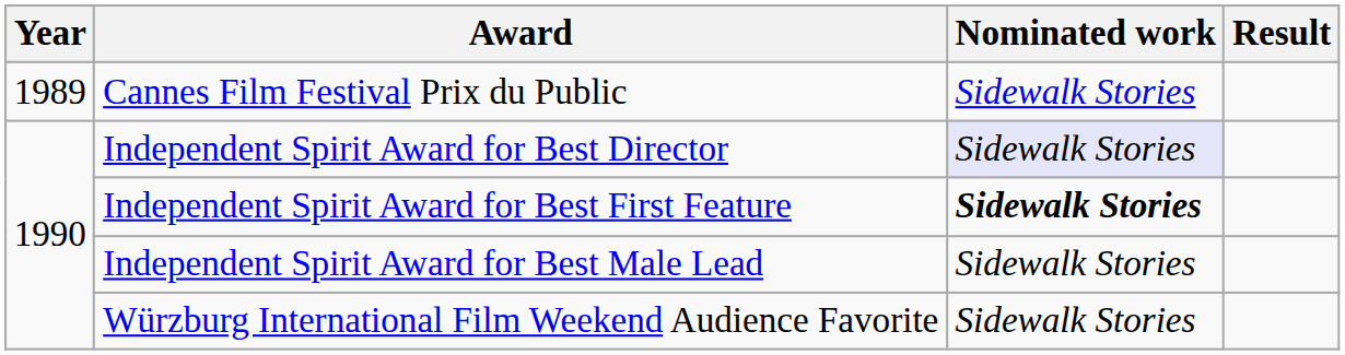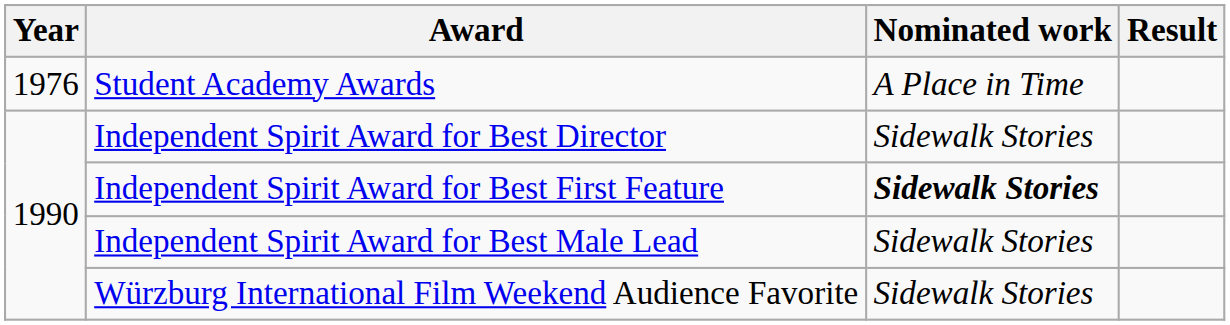+ row: 1976 | Student Academy Awards | A Place in Time
- row: 1989 | Cannes Film Festival Prix du Public | Sidewalk Stories
Independent Spirit Award for Best Director | Nominated work: lavender background -> no background
